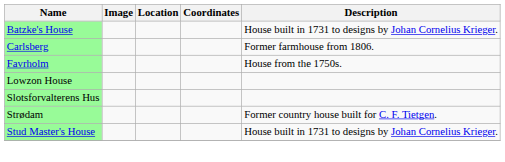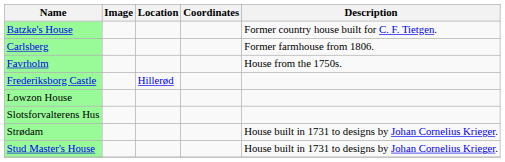Batzke's House | Description: House built in 1731 to designs by Johan Cornelius Krieger. -> Former country house built for C. F. Tietgen.
+ row: Frederiksborg Castle | Hillerød
Strødam | Description: Former country house built for C. F. Tietgen. -> House built in 1731 to designs by Johan Cornelius Krieger.
